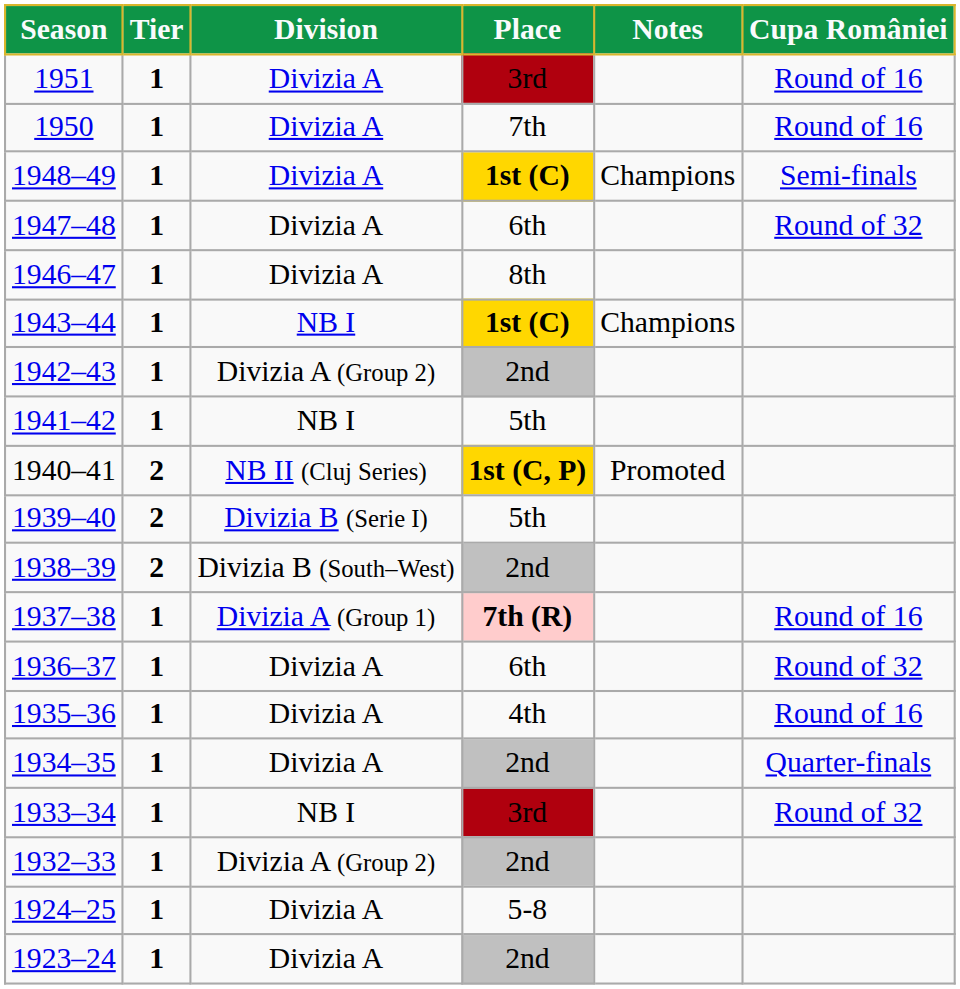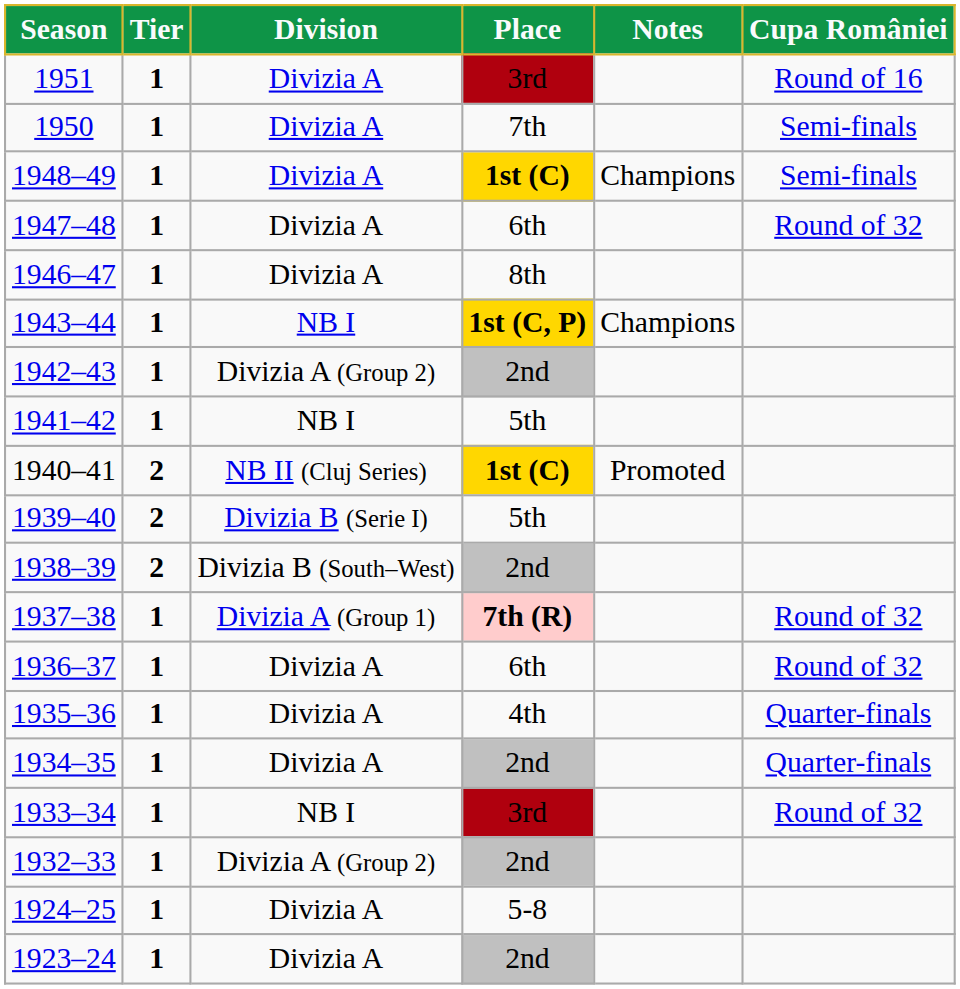1950 | Cupa României: Round of 16 -> Semi-finals
1943–44 | Place: 1st (C) -> 1st (C, P)
1940–41 | Place: 1st (C, P) -> 1st (C)
1937–38 | Cupa României: Round of 16 -> Round of 32
1935–36 | Cupa României: Round of 16 -> Quarter-finals
